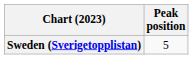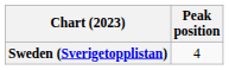Sweden (Sverigetopplistan) | Peak position: 5 -> 4
